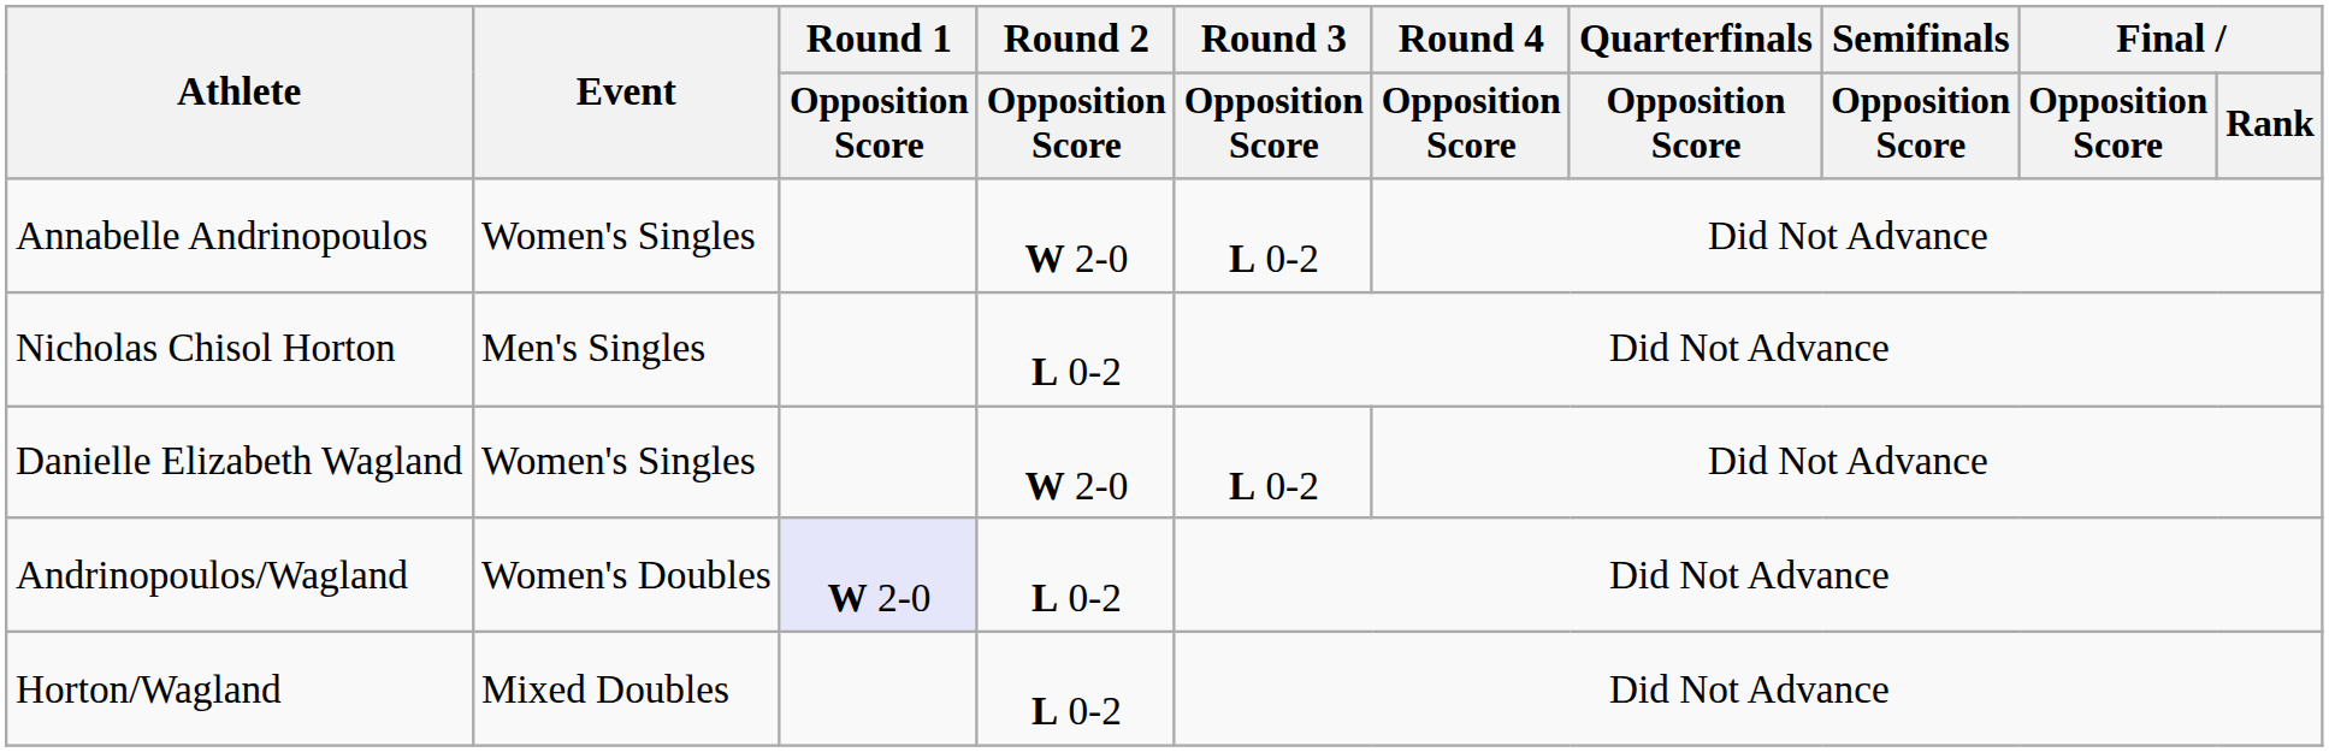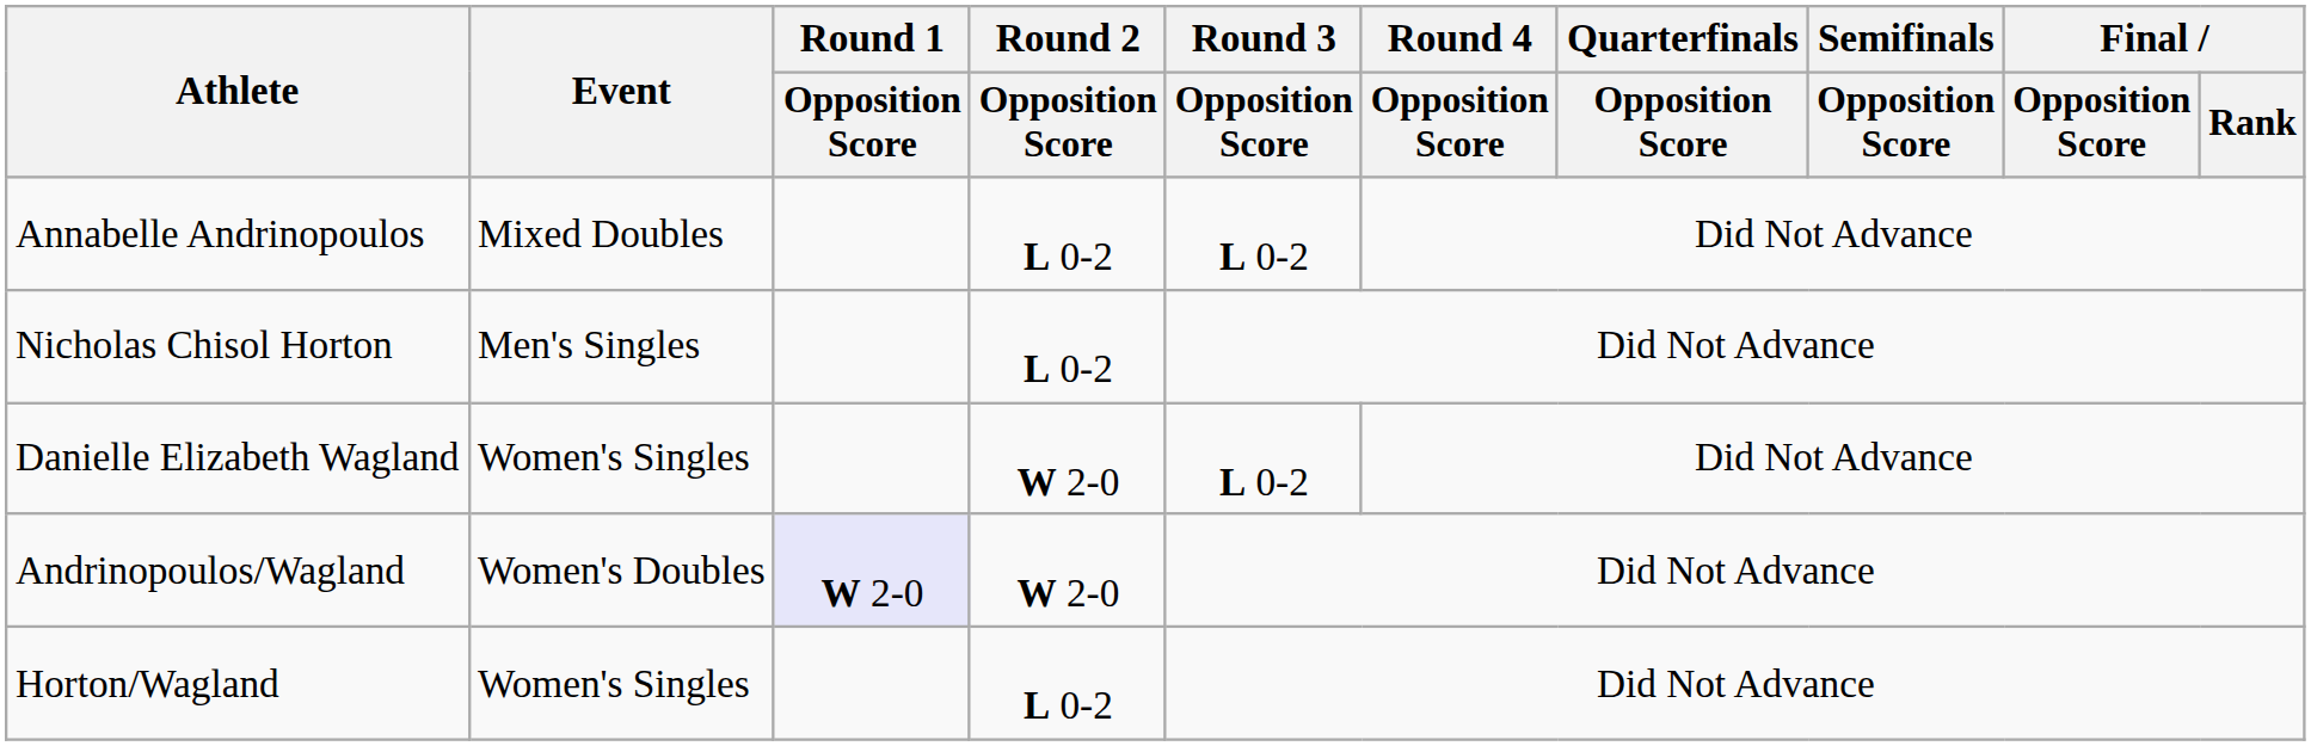Annabelle Andrinopoulos | Event: Women's Singles -> Mixed Doubles
Annabelle Andrinopoulos | Round 2 / Opposition Score: W 2-0 -> L 0-2
Andrinopoulos/Wagland | Round 2 / Opposition Score: L 0-2 -> W 2-0
Horton/Wagland | Event: Mixed Doubles -> Women's Singles
